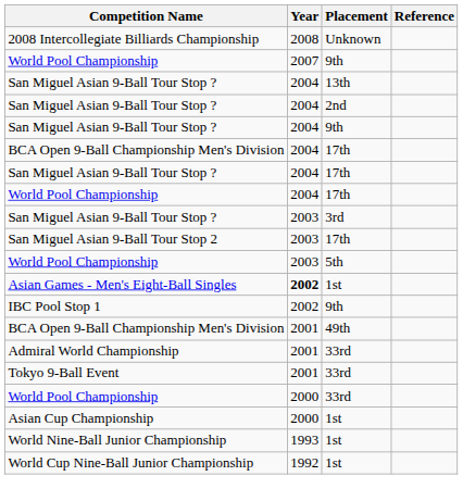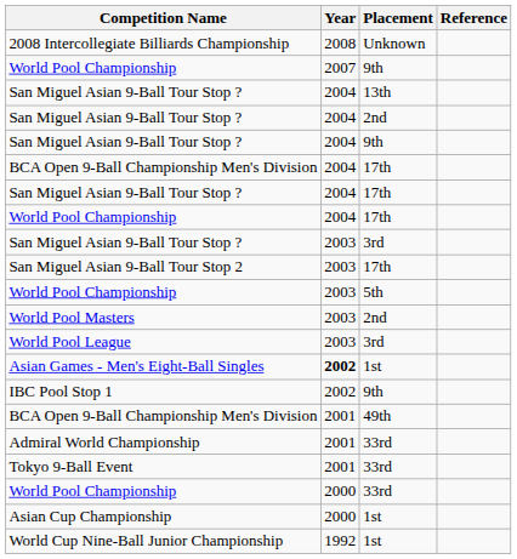+ row: World Pool Masters | 2003 | 2nd
+ row: World Pool League | 2003 | 3rd
- row: World Nine-Ball Junior Championship | 1993 | 1st
